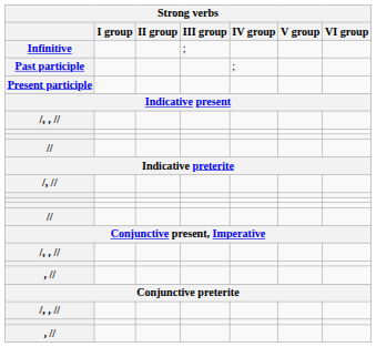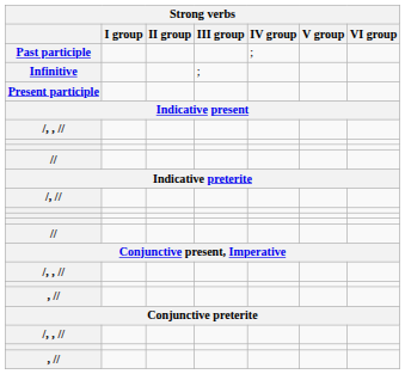rows swapped: Infinitive <-> Past participle
